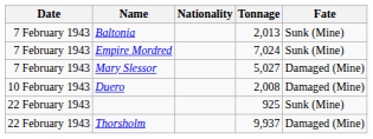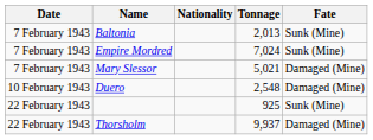Mary Slessor | Tonnage: 5,027 -> 5,021
Duero | Tonnage: 2,008 -> 2,548
